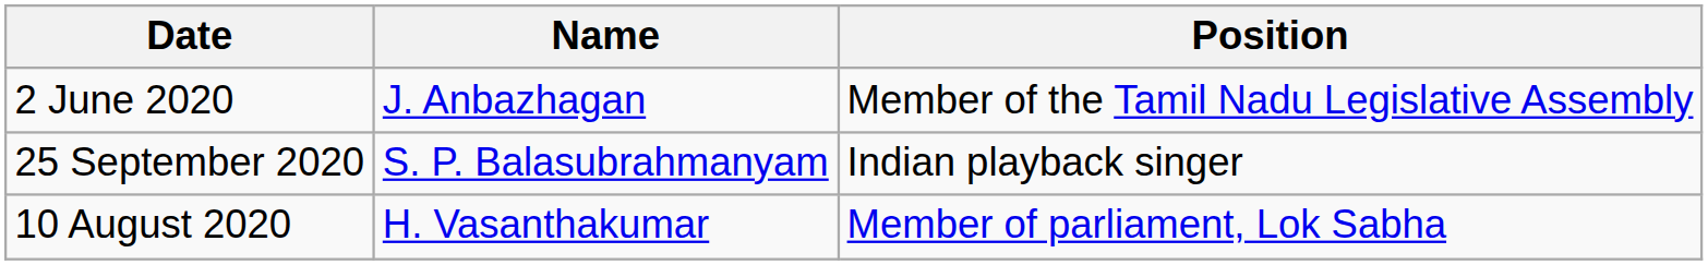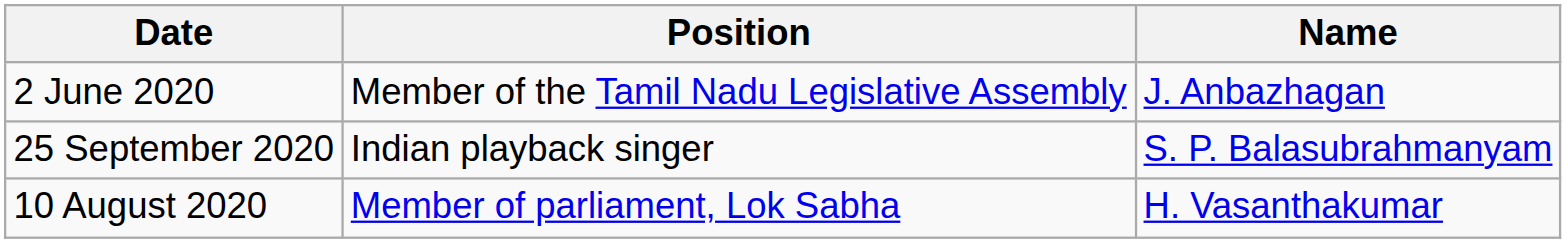columns swapped: Name <-> Position
